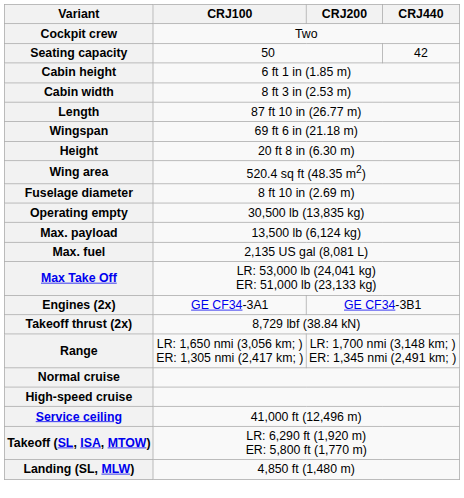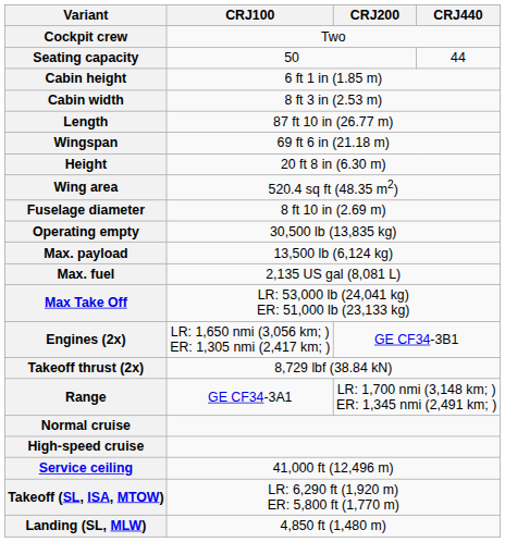Seating capacity | CRJ440: 42 -> 44
Engines (2x) | CRJ100: GE CF34-3A1 -> LR: 1,650 nmi (3,056 km; ) ER: 1,305 nmi (2,417 km; )
Range | CRJ100: LR: 1,650 nmi (3,056 km; ) ER: 1,305 nmi (2,417 km; ) -> GE CF34-3A1
